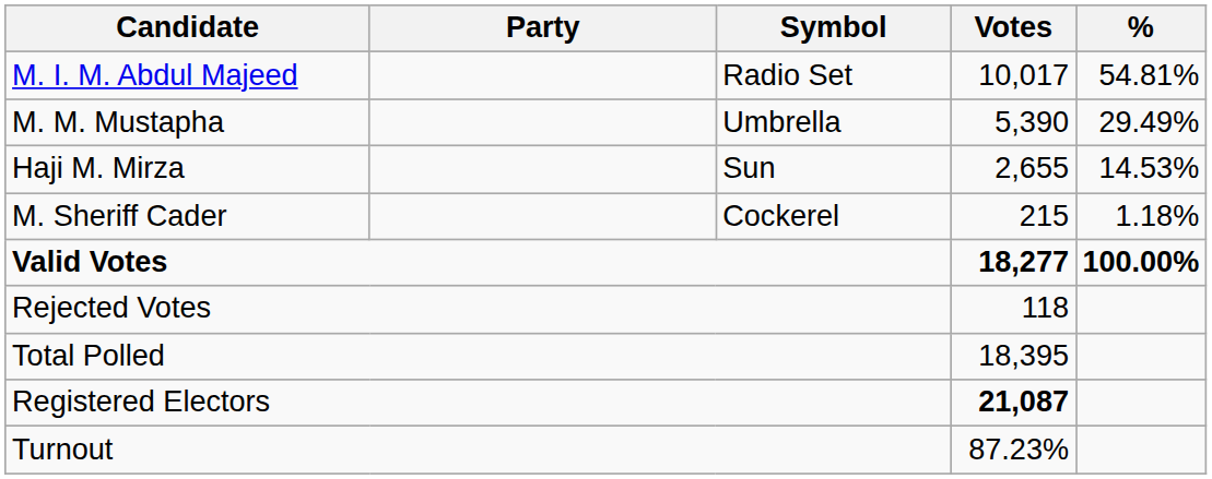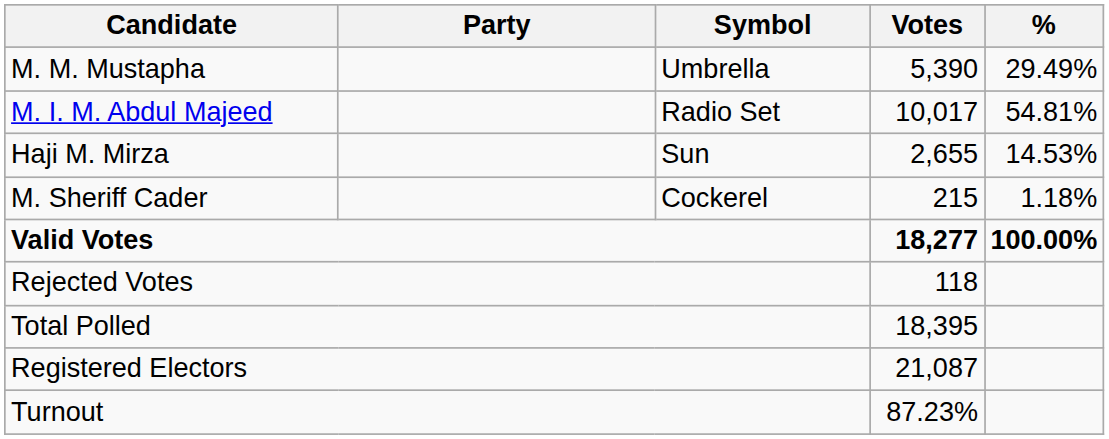rows swapped: M. I. M. Abdul Majeed <-> M. M. Mustapha
Registered Electors | Votes: bold -> normal
